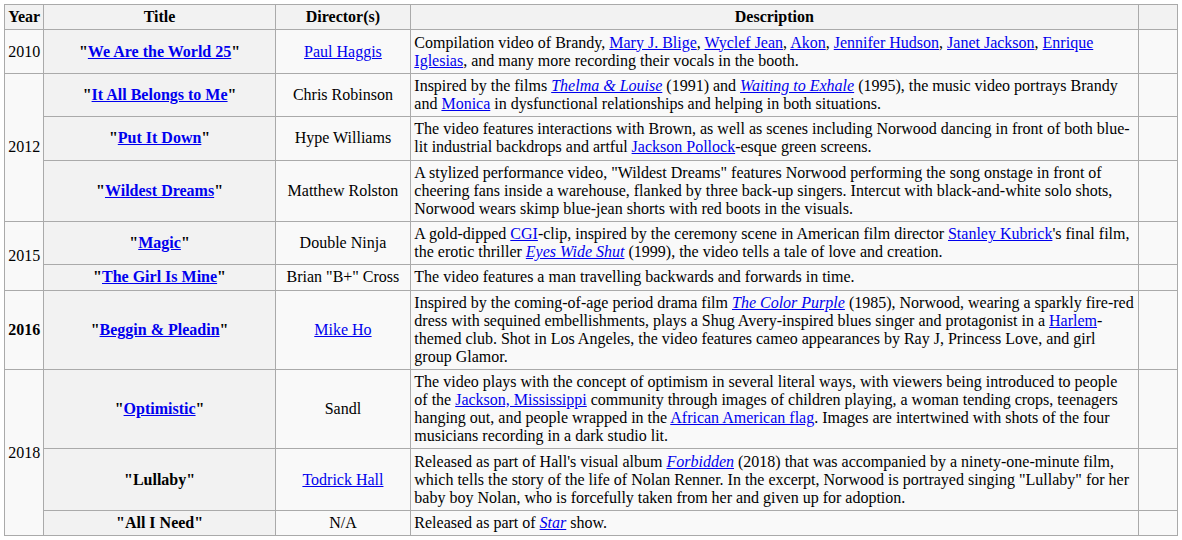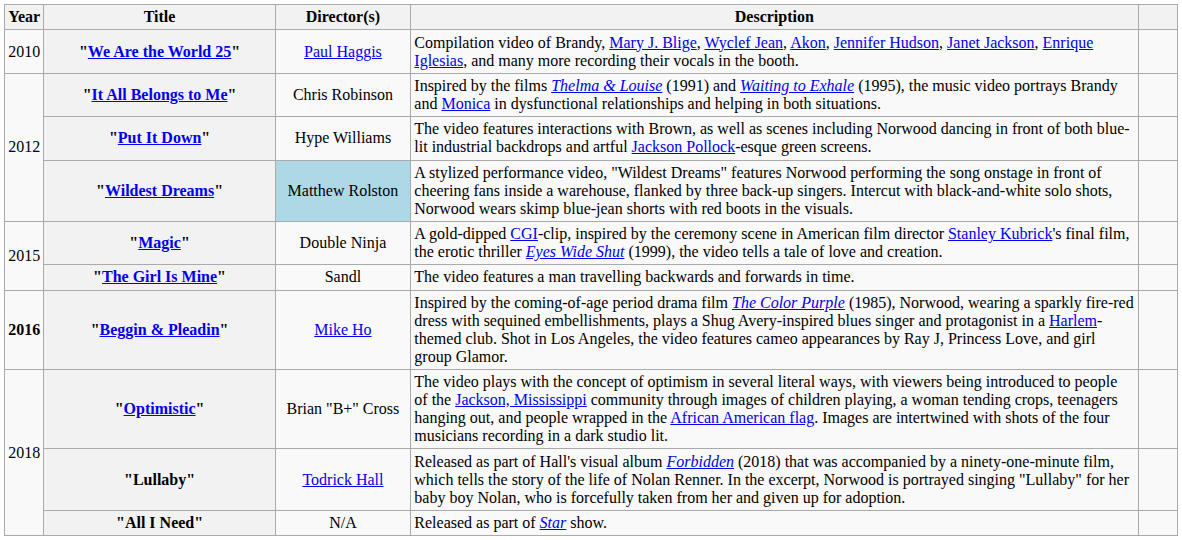"Wildest Dreams" | Director(s): no background -> lightblue background
"The Girl Is Mine" | Director(s): Brian "B+" Cross -> Sandl
"Optimistic" | Director(s): Sandl -> Brian "B+" Cross
